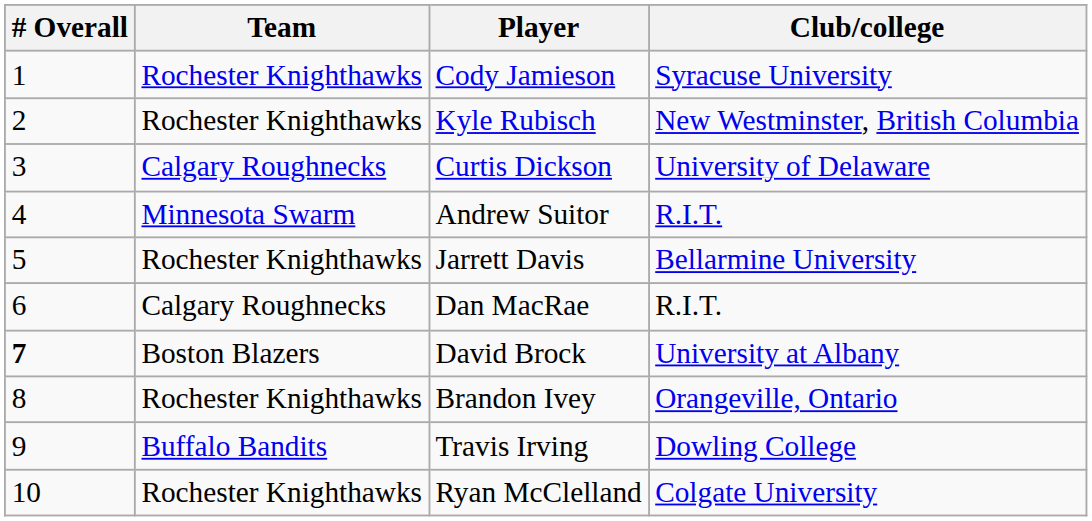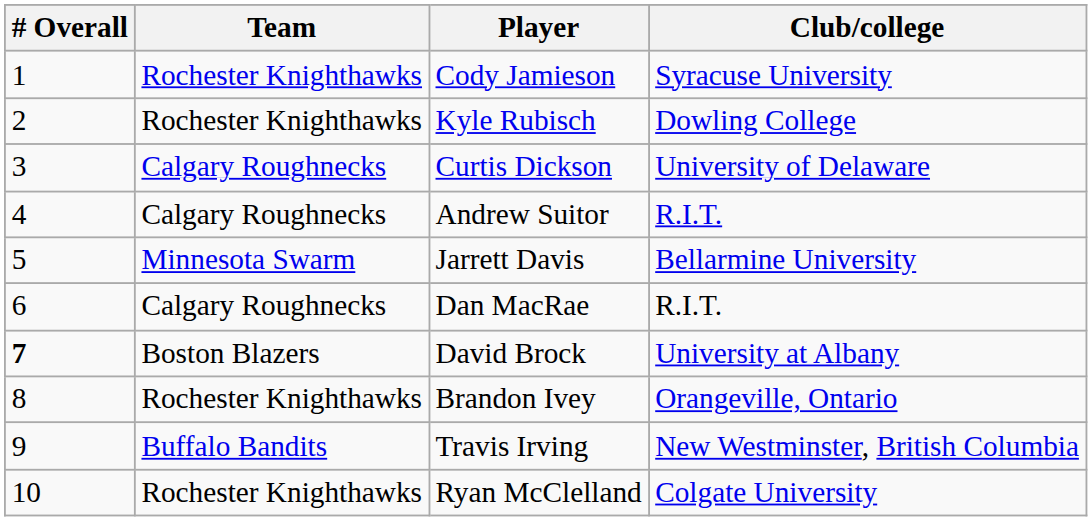Kyle Rubisch | Club/college: New Westminster, British Columbia -> Dowling College
Andrew Suitor | Team: Minnesota Swarm -> Calgary Roughnecks
Jarrett Davis | Team: Rochester Knighthawks -> Minnesota Swarm
Travis Irving | Club/college: Dowling College -> New Westminster, British Columbia
